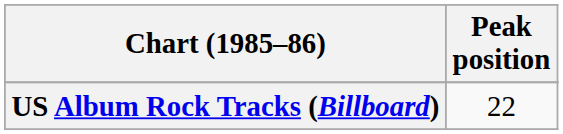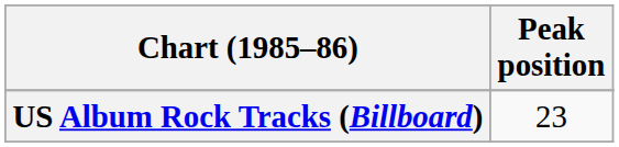US Album Rock Tracks (Billboard) | Peak position: 22 -> 23
